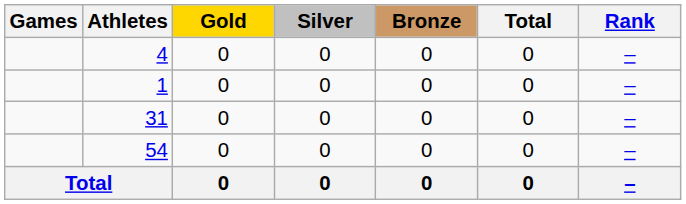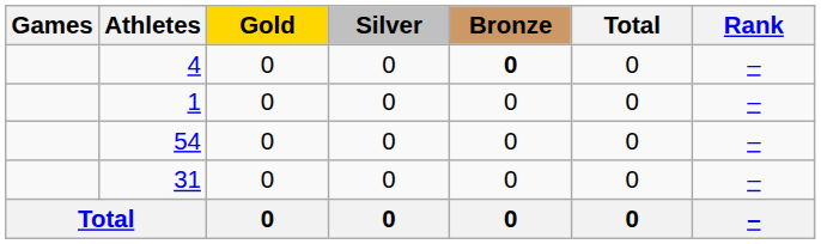4 | Bronze: normal -> bold
rows swapped: 54 <-> 31
